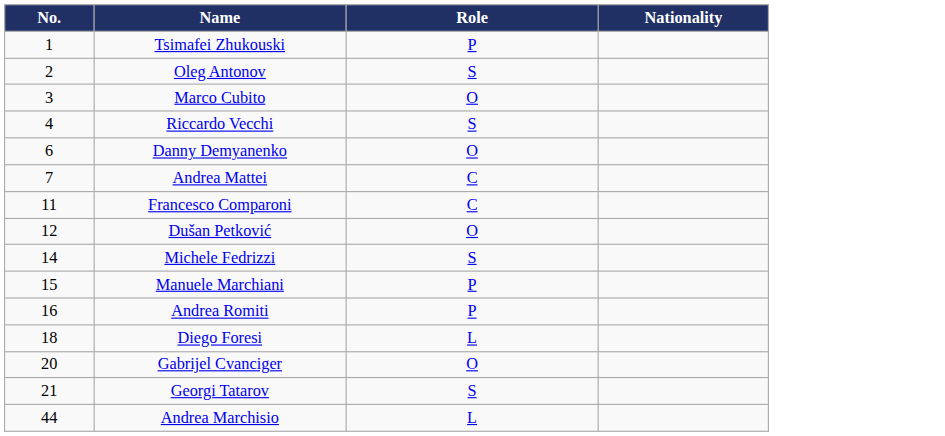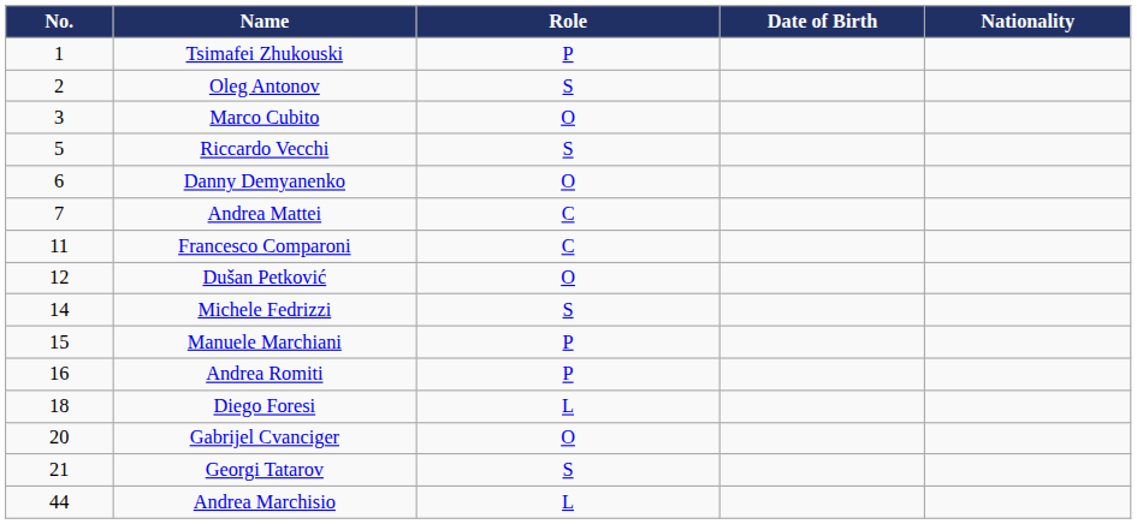+ column: Date of Birth
Riccardo Vecchi | No.: 4 -> 5
